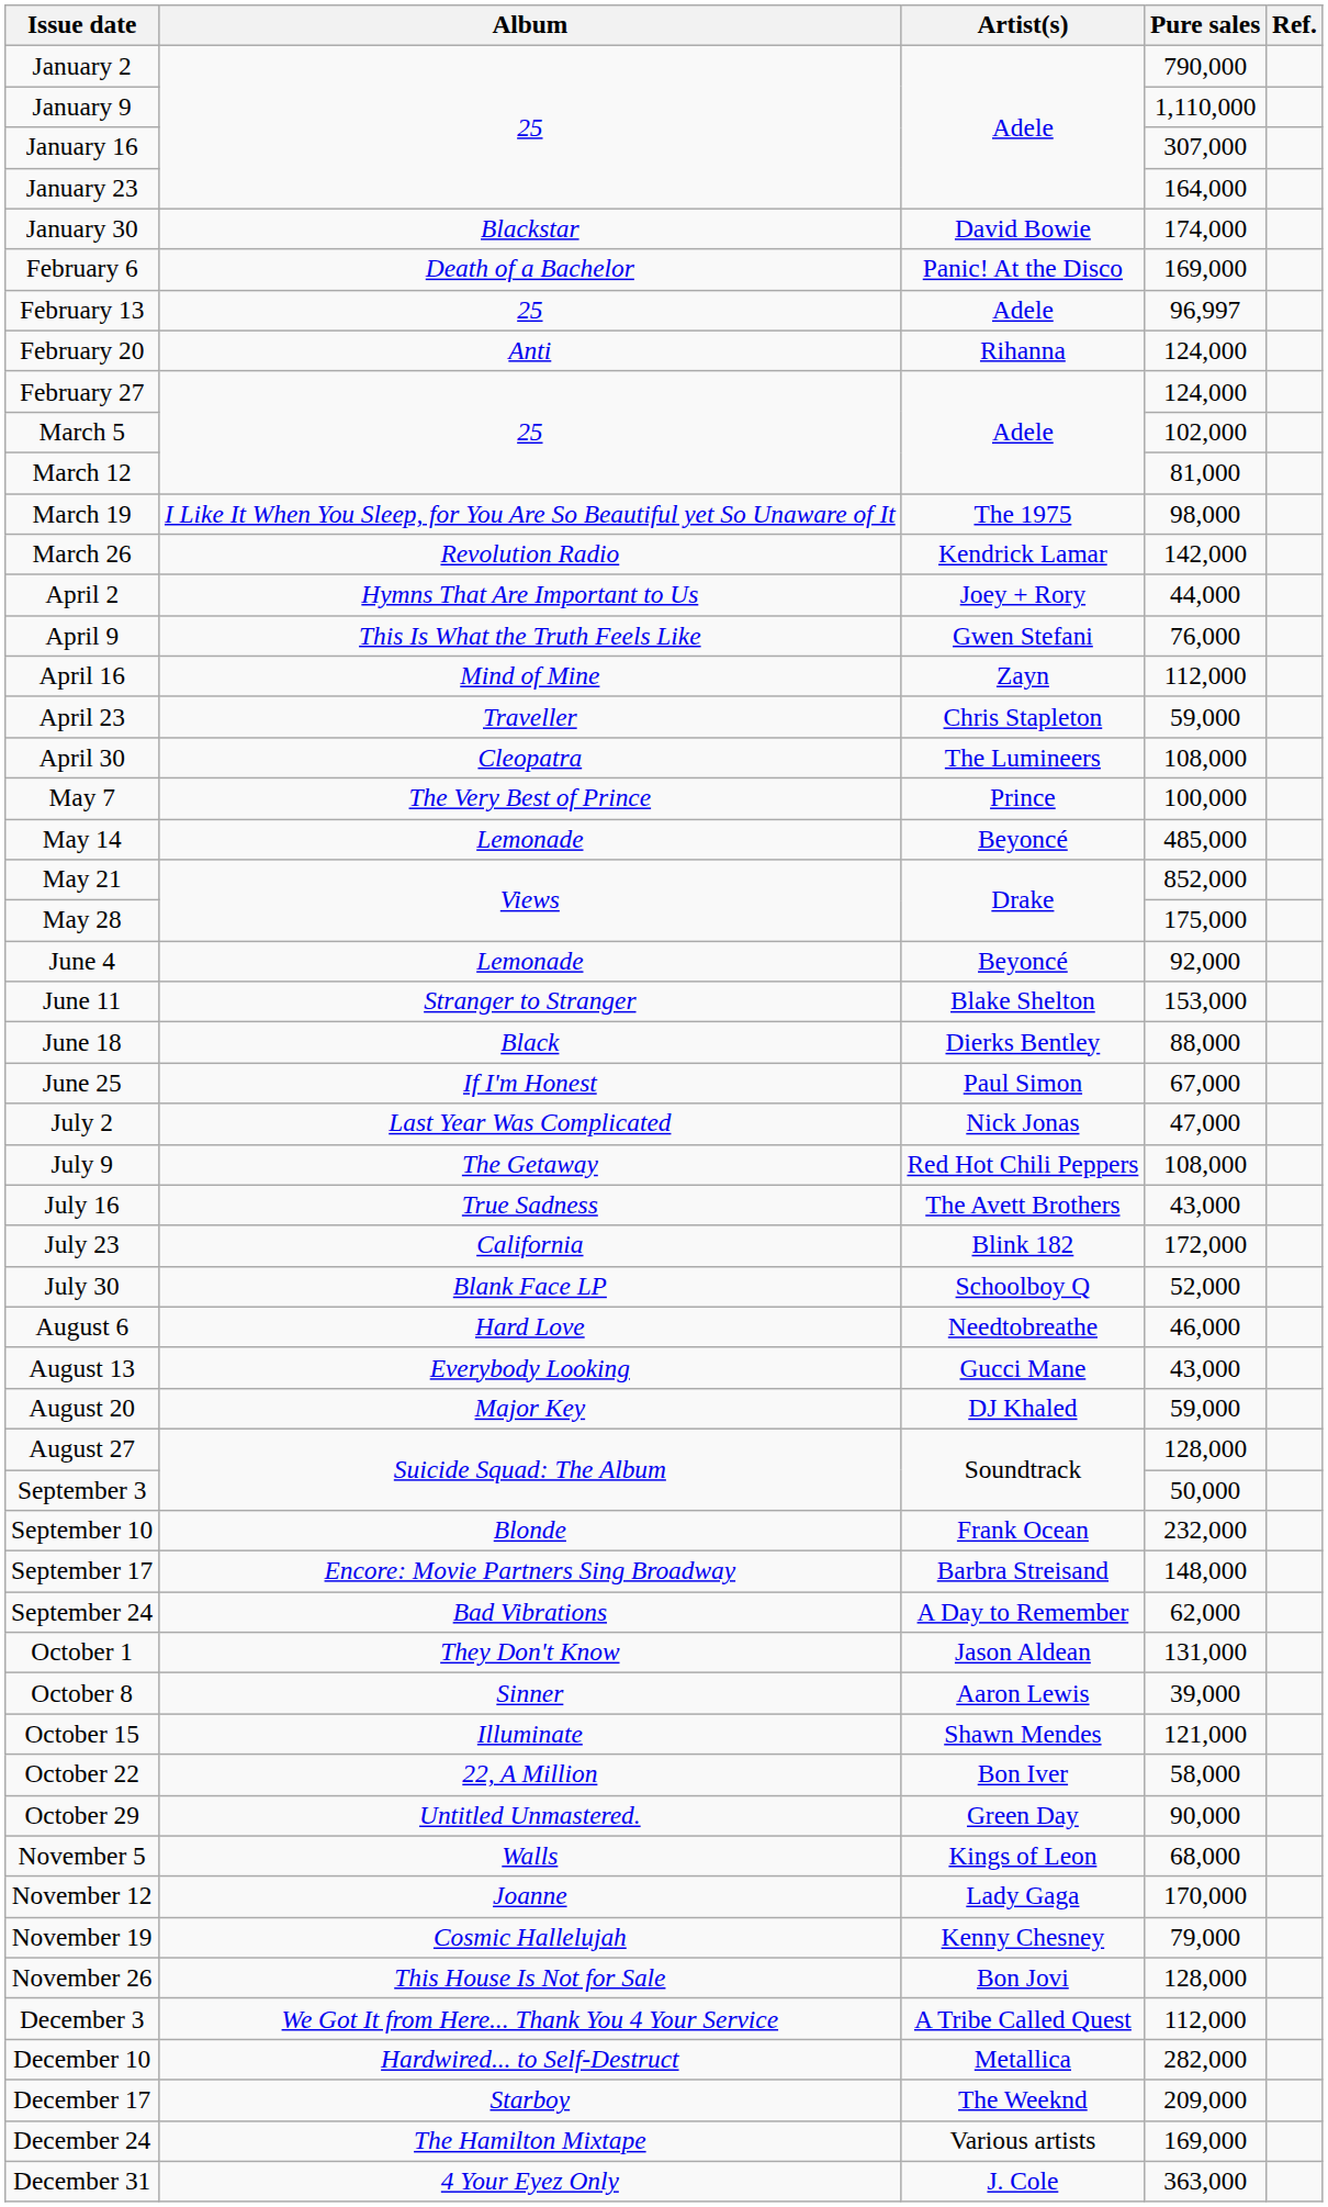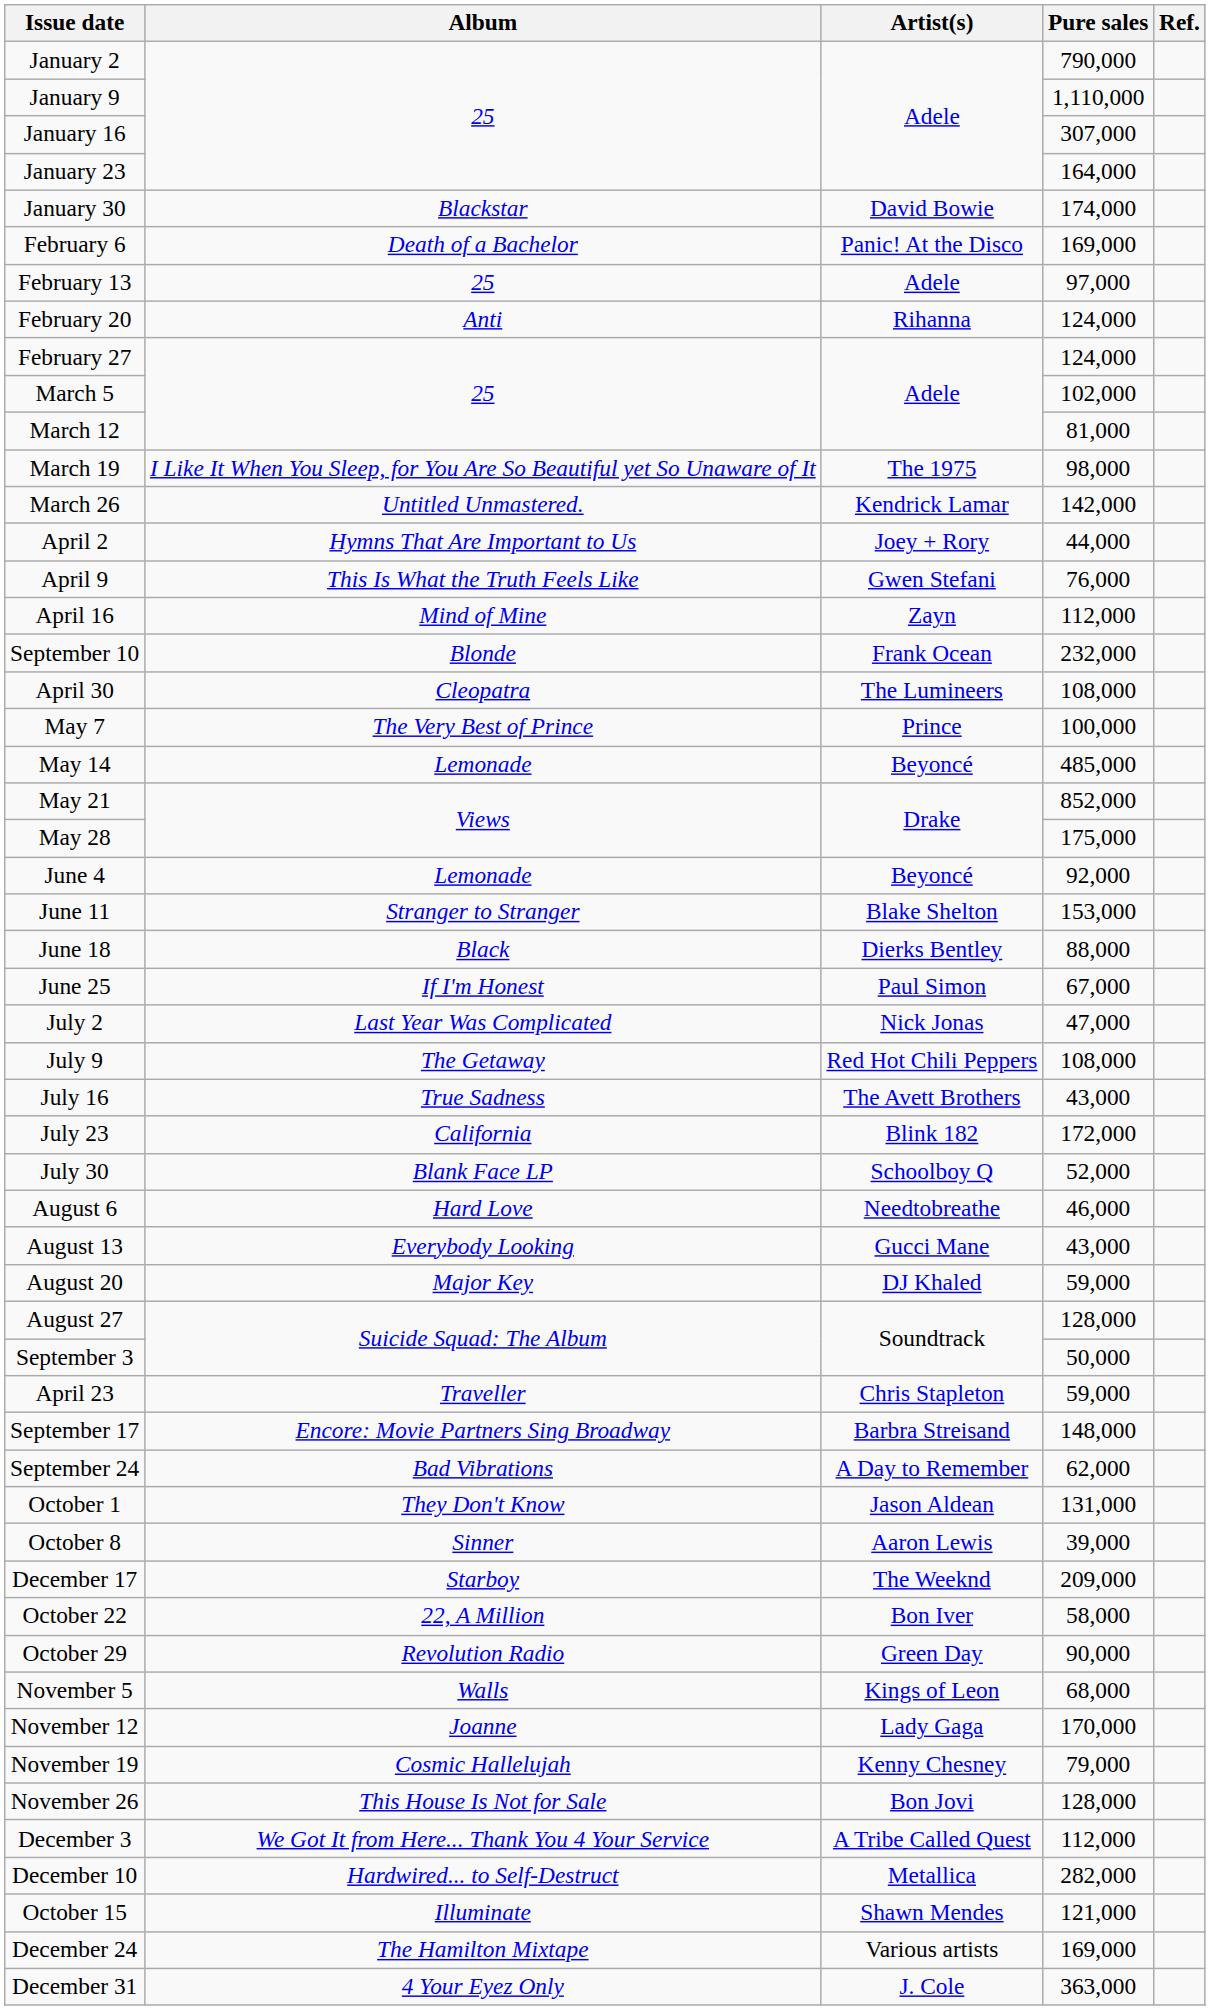February 13 | Pure sales: 96,997 -> 97,000
March 26 | Album: Revolution Radio -> Untitled Unmastered.
rows swapped: April 23 <-> September 10
rows swapped: October 15 <-> December 17
October 29 | Album: Untitled Unmastered. -> Revolution Radio
